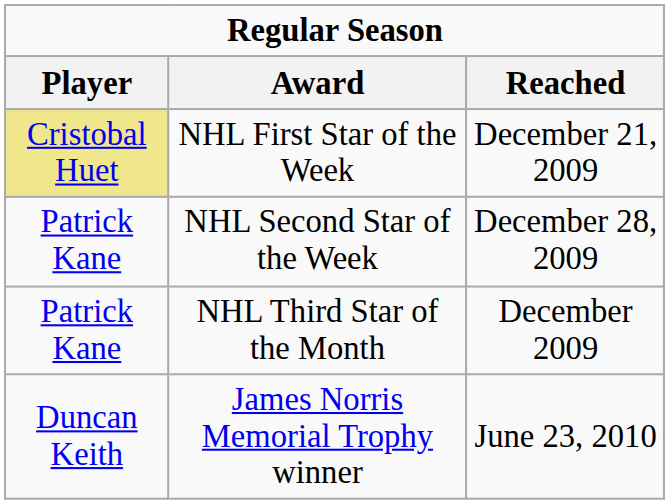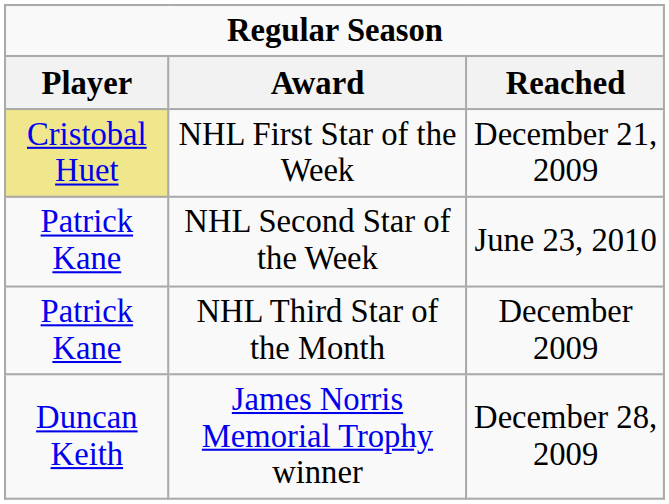NHL Second Star of the Week | Reached: December 28, 2009 -> June 23, 2010
James Norris Memorial Trophy winner | Reached: June 23, 2010 -> December 28, 2009
